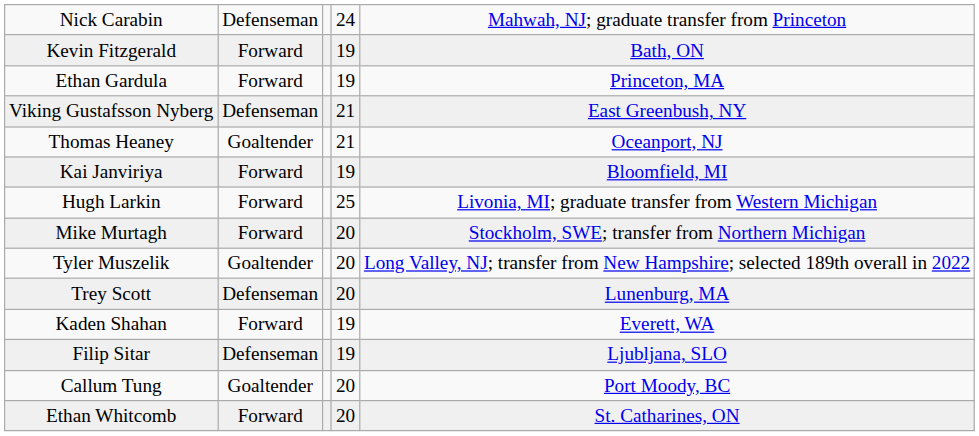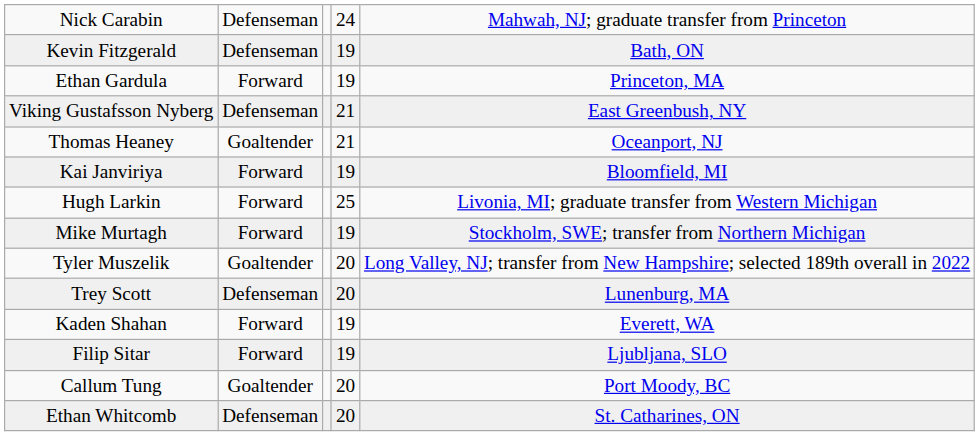Kevin Fitzgerald | column 2: Forward -> Defenseman
Mike Murtagh | column 4: 20 -> 19
Filip Sitar | column 2: Defenseman -> Forward
Ethan Whitcomb | column 2: Forward -> Defenseman
